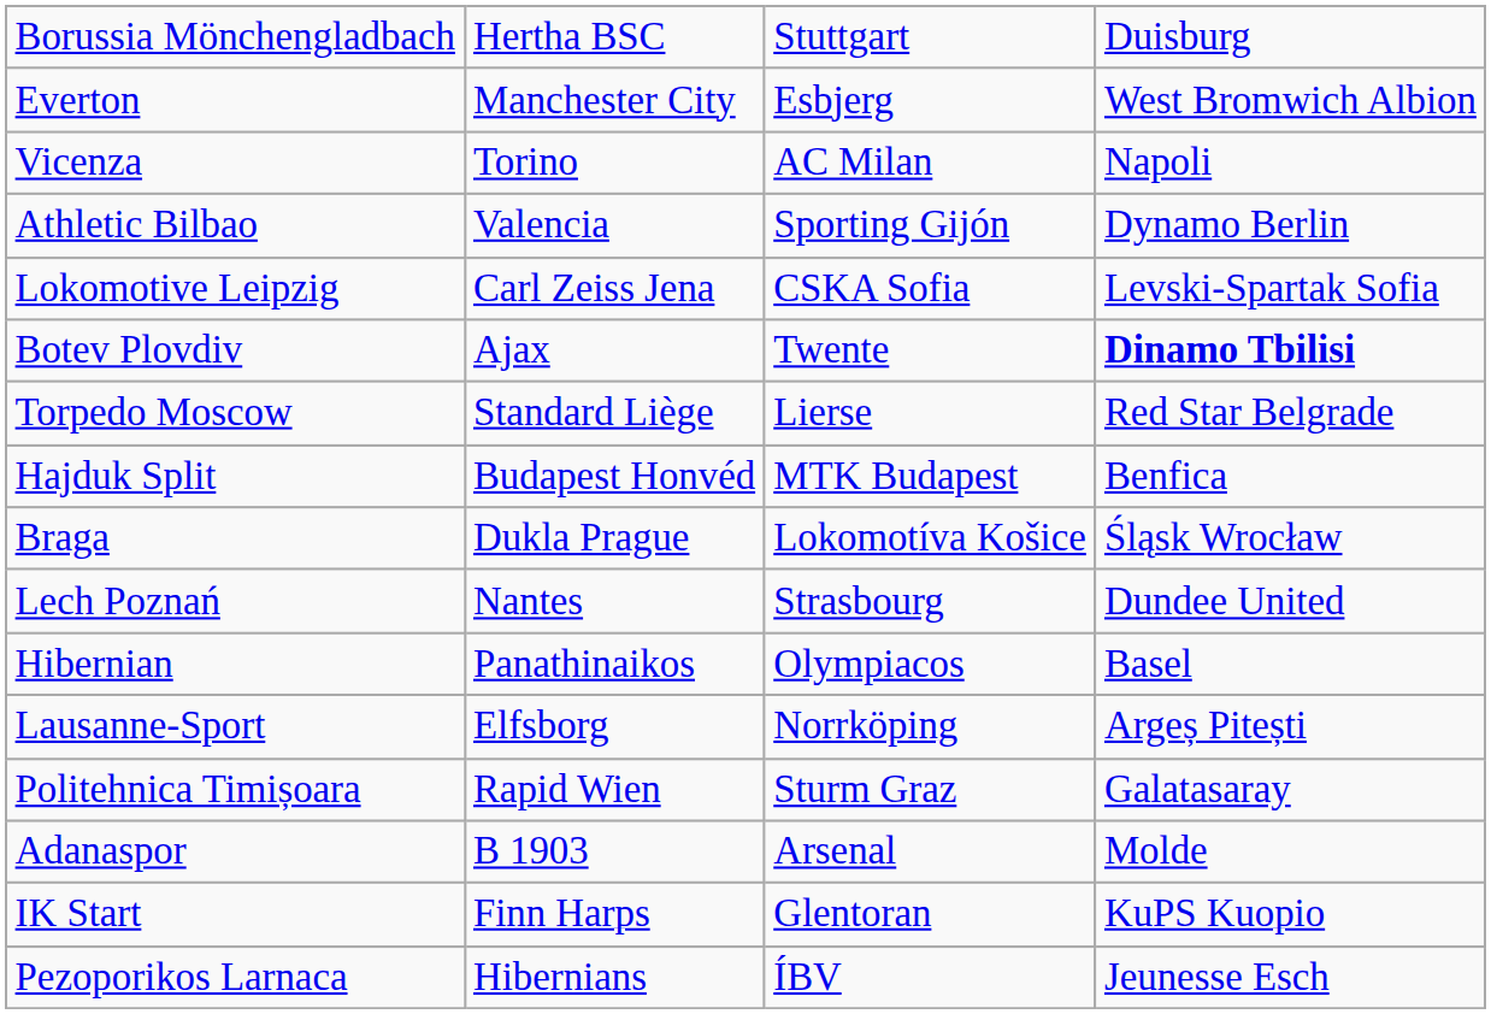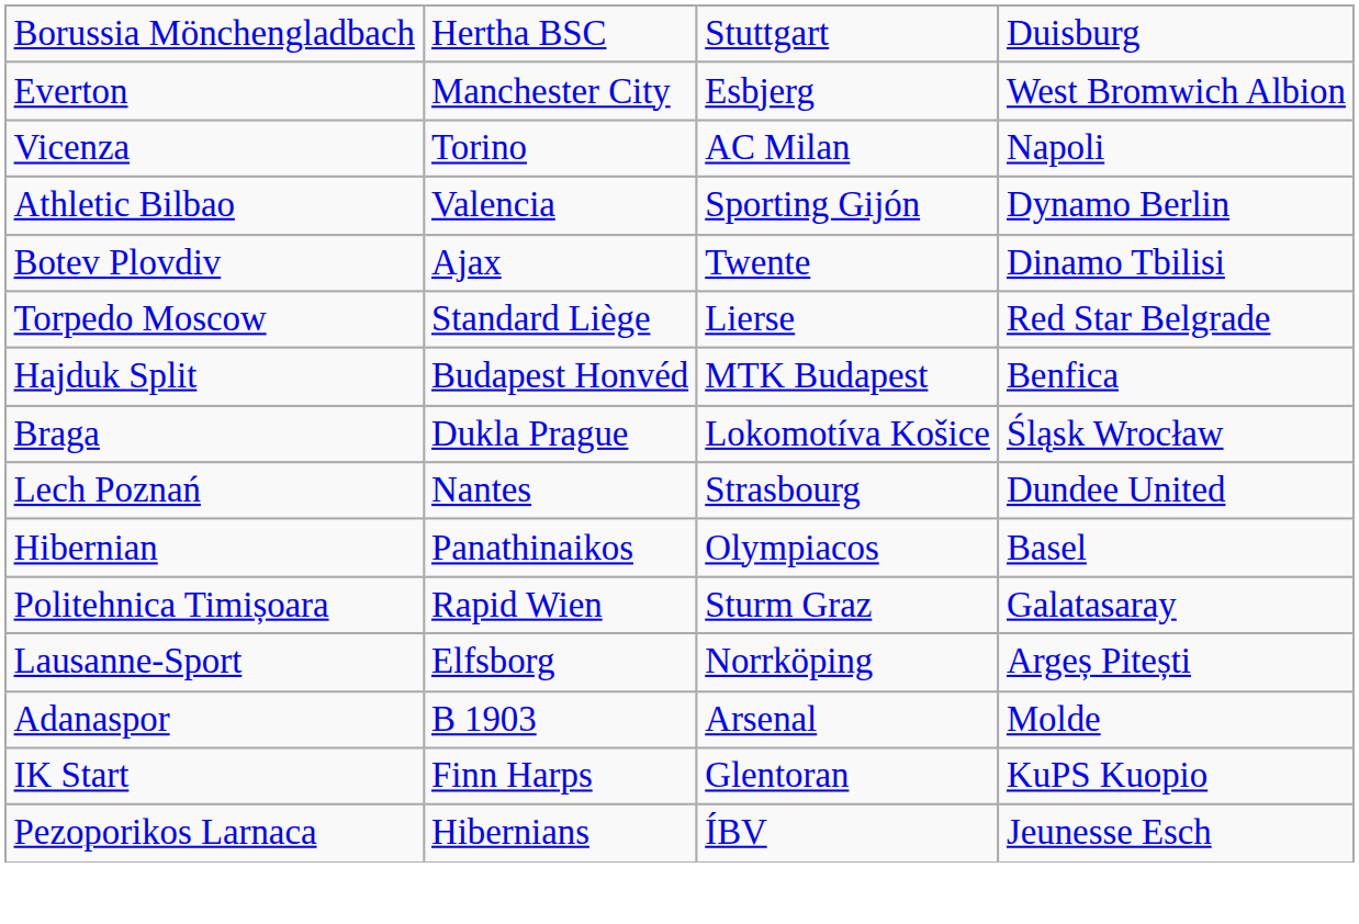- row: Lokomotive Leipzig | Carl Zeiss Jena | CSKA Sofia | Levski-Spartak Sofia
Botev Plovdiv | column 4: bold -> normal
rows swapped: Lausanne-Sport <-> Politehnica Timișoara
